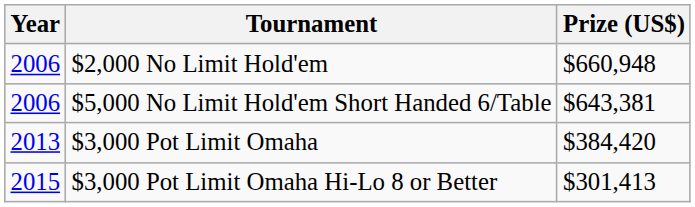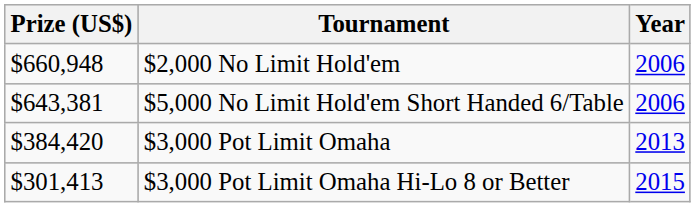columns swapped: Year <-> Prize (US$)
